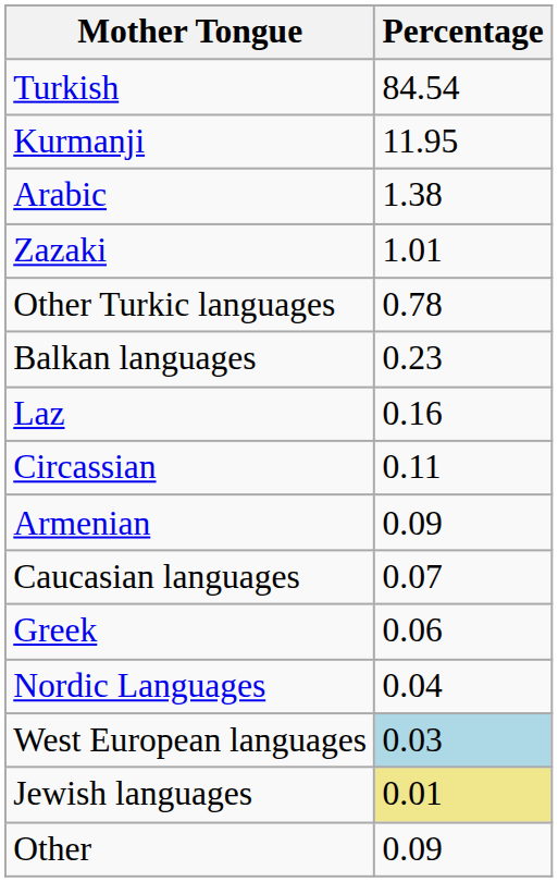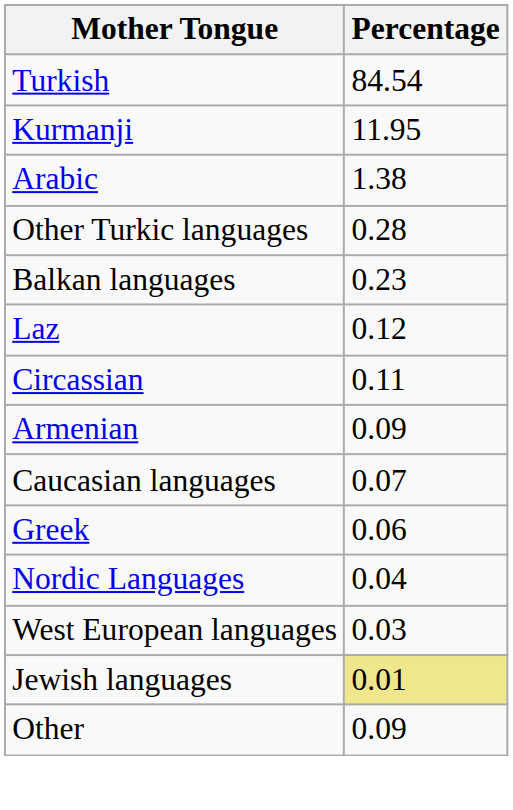- row: Zazaki | 1.01
Other Turkic languages | Percentage: 0.78 -> 0.28
Laz | Percentage: 0.16 -> 0.12
West European languages | Percentage: lightblue background -> no background
